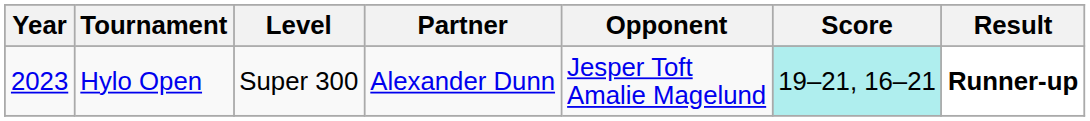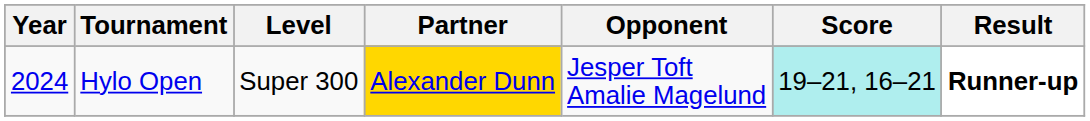Hylo Open | Year: 2023 -> 2024
Hylo Open | Partner: no background -> gold background
